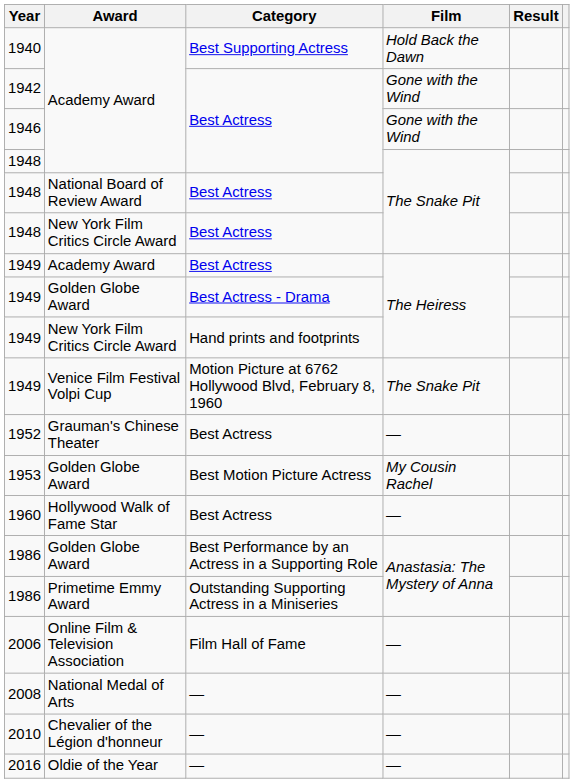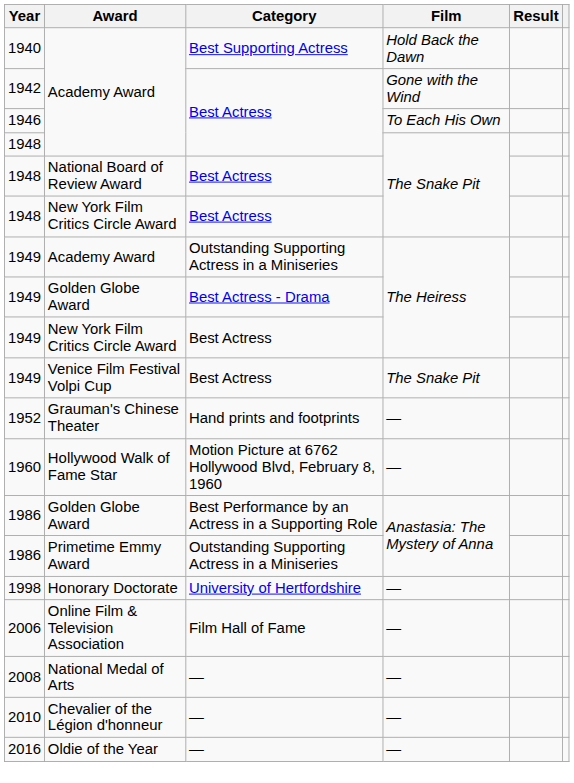1946 | Film: Gone with the Wind -> To Each His Own
1949 / Academy Award | Category: Best Actress -> Outstanding Supporting Actress in a Miniseries
1949 / New York Film Critics Circle Award | Category: Hand prints and footprints -> Best Actress
1949 / Venice Film Festival Volpi Cup | Category: Motion Picture at 6762 Hollywood Blvd, February 8, 1960 -> Best Actress
1952 | Category: Best Actress -> Hand prints and footprints
- row: 1953 | Golden Globe Award | Best Motion Picture Actress | My Cousin Rachel
1960 | Category: Best Actress -> Motion Picture at 6762 Hollywood Blvd, February 8, 1960
+ row: 1998 | Honorary Doctorate | University of Hertfordshire | —
